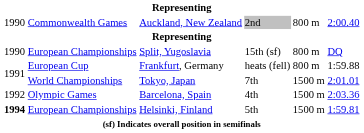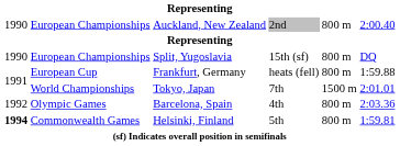Auckland, New Zealand | column 2: Commonwealth Games -> European Championships
Barcelona, Spain | column 5: 1500 m -> 800 m
Helsinki, Finland | column 2: European Championships -> Commonwealth Games
Helsinki, Finland | column 5: 1500 m -> 800 m
